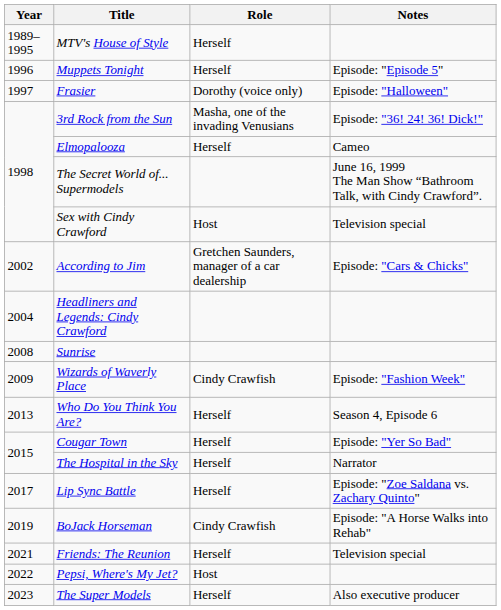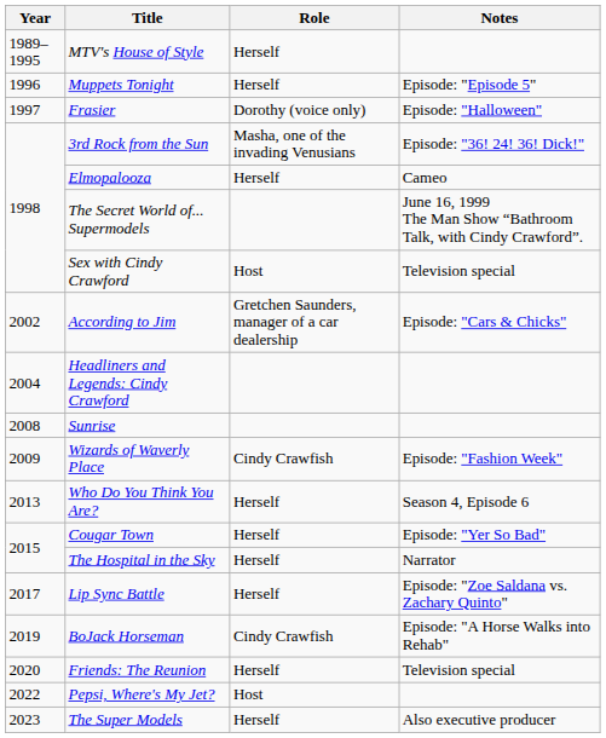Friends: The Reunion | Year: 2021 -> 2020
